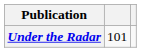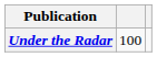Under the Radar | column 2: 101 -> 100
